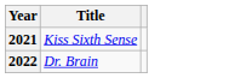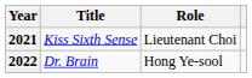+ column: Role | Lieutenant Choi | Hong Ye-sool
